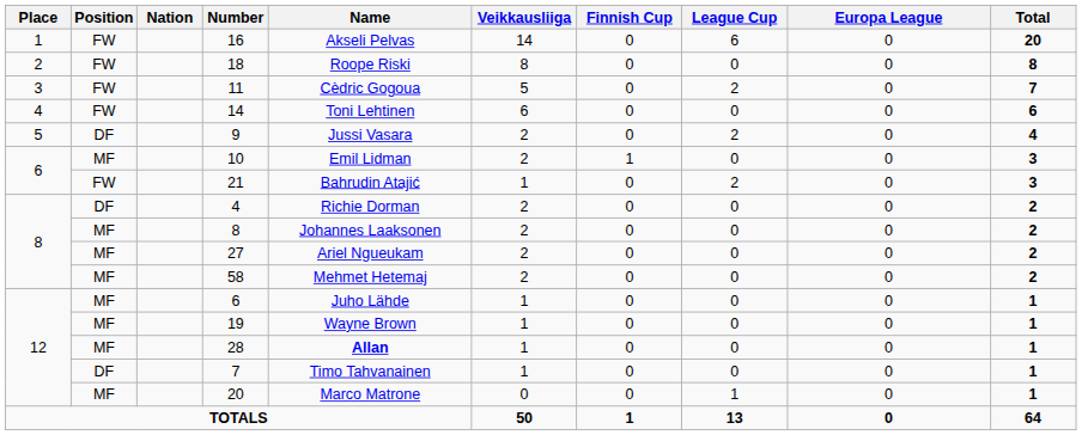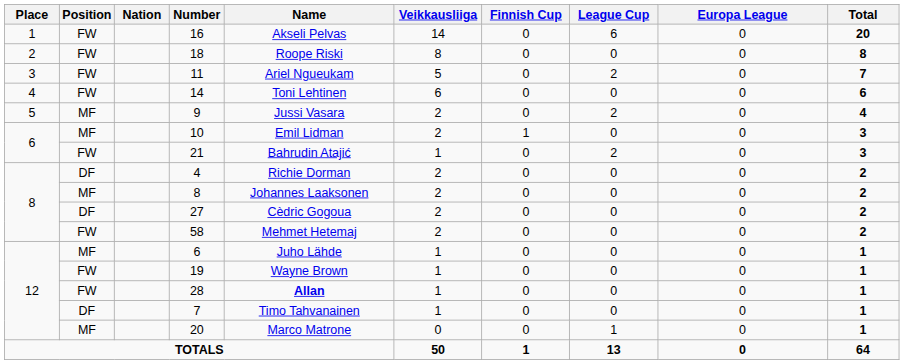11 | Name: Cèdric Gogoua -> Ariel Ngueukam
9 | Position: DF -> MF
27 | Position: MF -> DF
27 | Name: Ariel Ngueukam -> Cèdric Gogoua
58 | Position: MF -> FW
19 | Position: MF -> FW
28 | Position: MF -> FW
